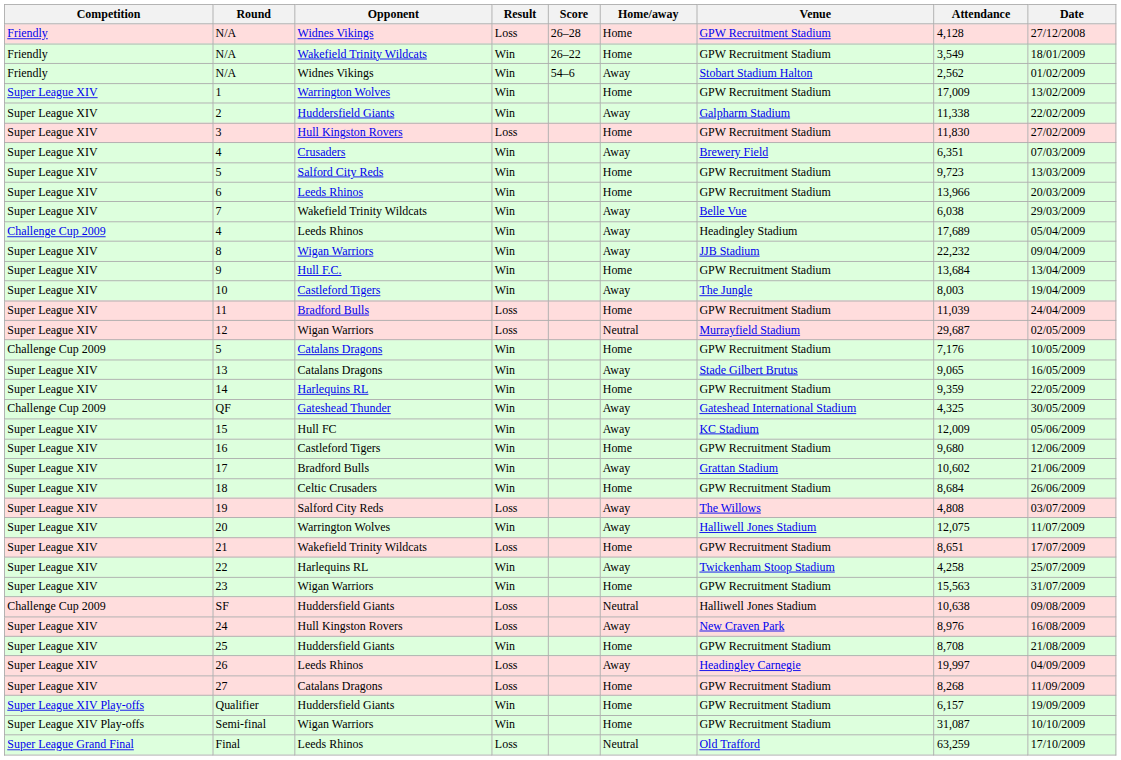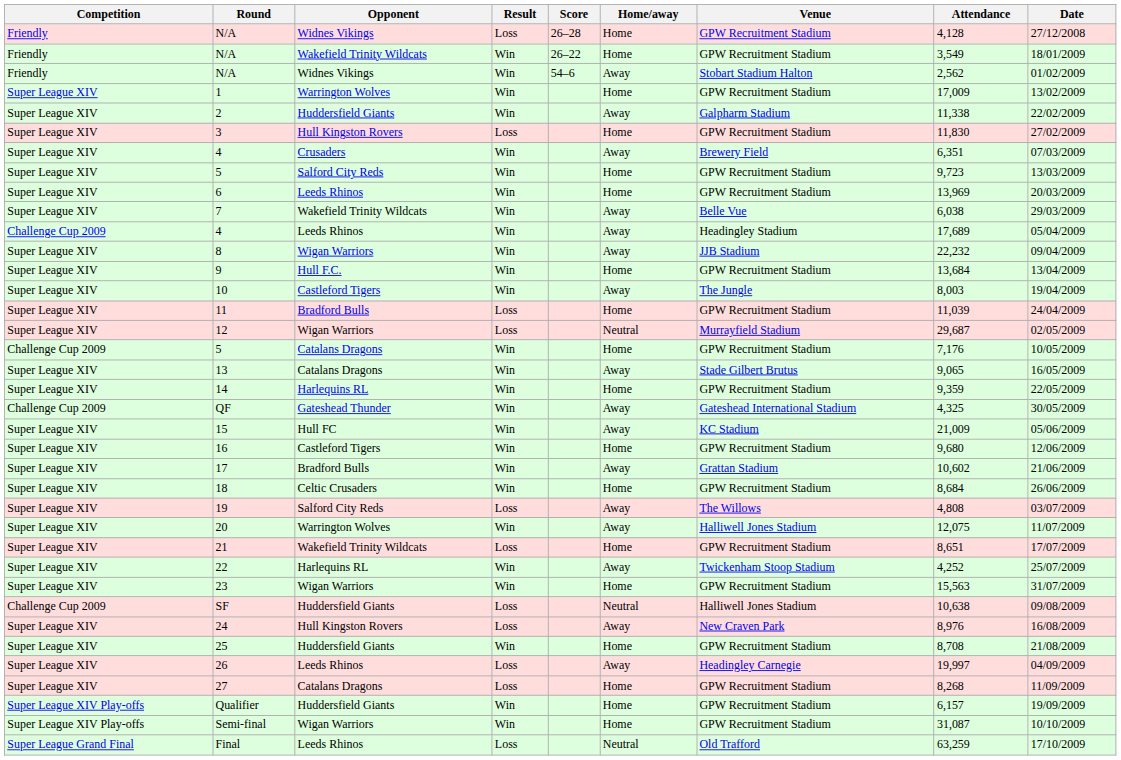6 | Attendance: 13,966 -> 13,969
15 | Attendance: 12,009 -> 21,009
22 | Attendance: 4,258 -> 4,252
